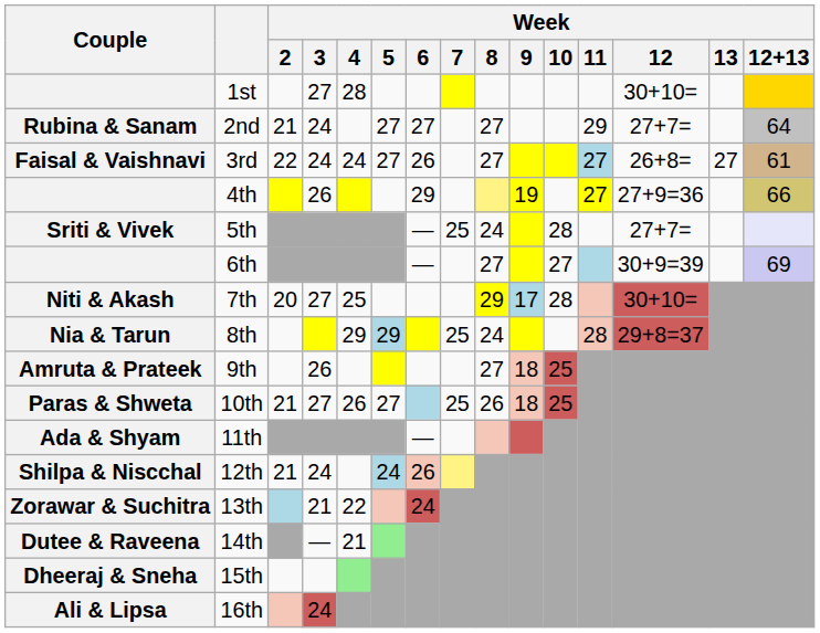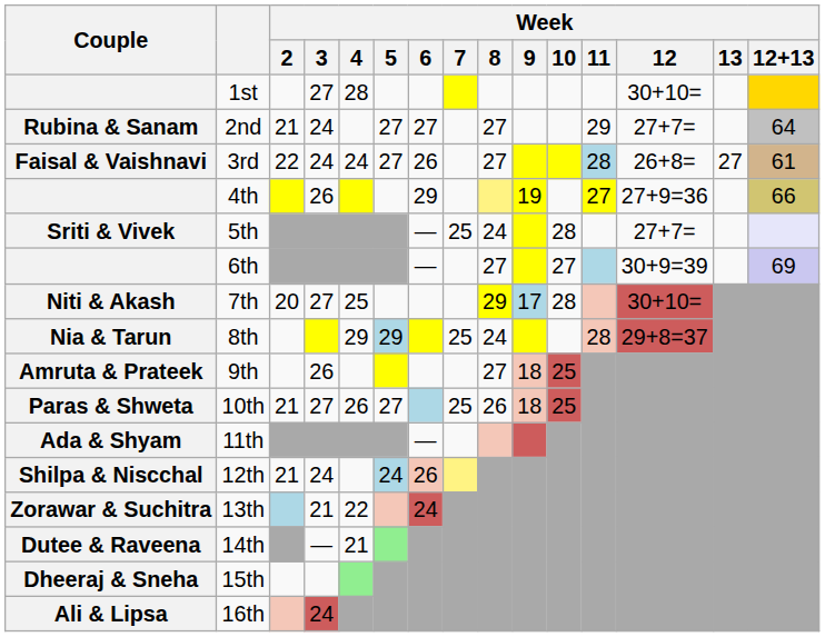3rd | Week / 11: 27 -> 28
